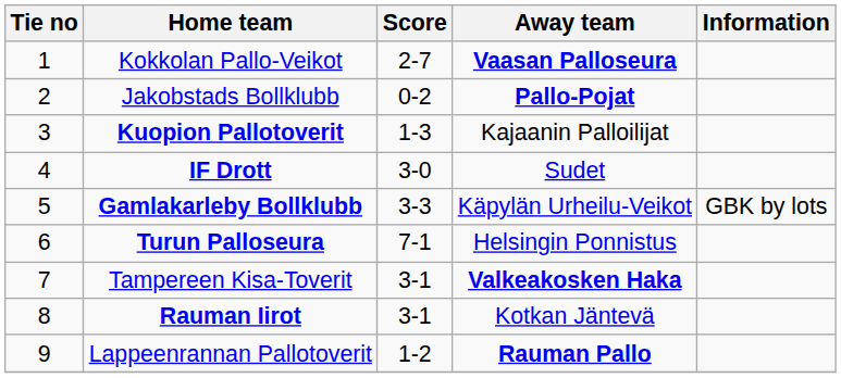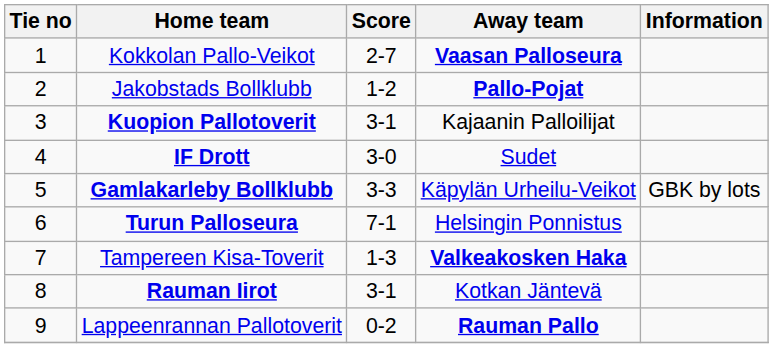Jakobstads Bollklubb | Score: 0-2 -> 1-2
Kuopion Pallotoverit | Score: 1-3 -> 3-1
Tampereen Kisa-Toverit | Score: 3-1 -> 1-3
Lappeenrannan Pallotoverit | Score: 1-2 -> 0-2
